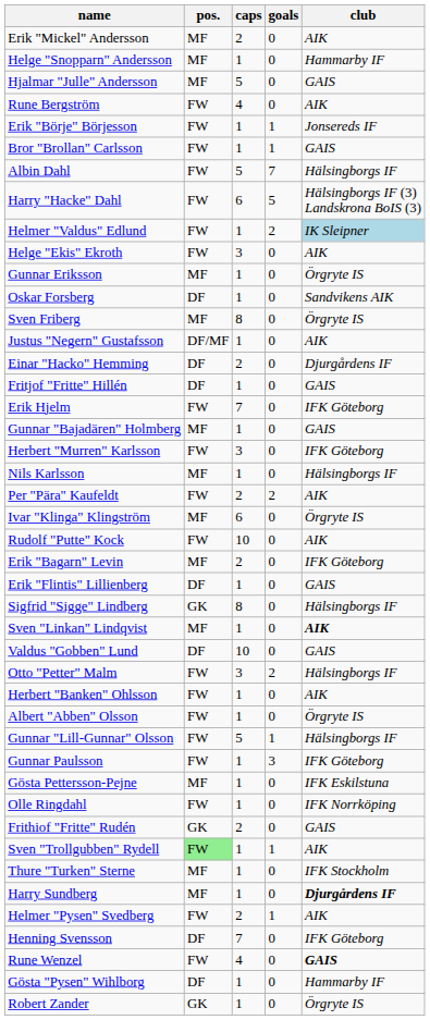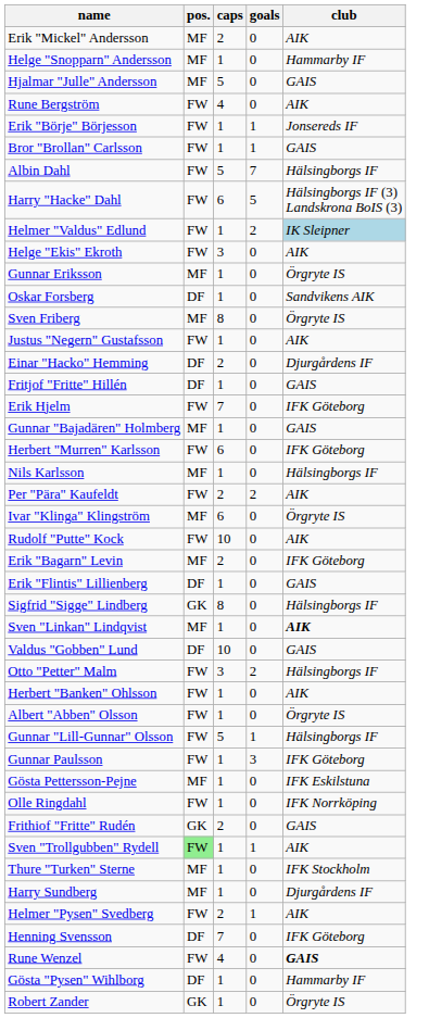Justus "Negern" Gustafsson | pos.: DF/MF -> FW
Herbert "Murren" Karlsson | caps: 3 -> 6
Harry Sundberg | club: bold -> normal
